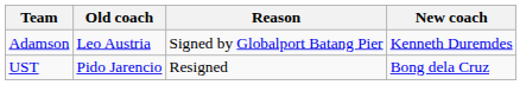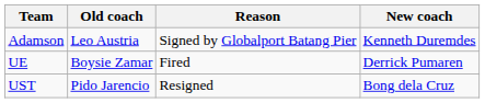+ row: UE | Boysie Zamar | Fired | Derrick Pumaren
